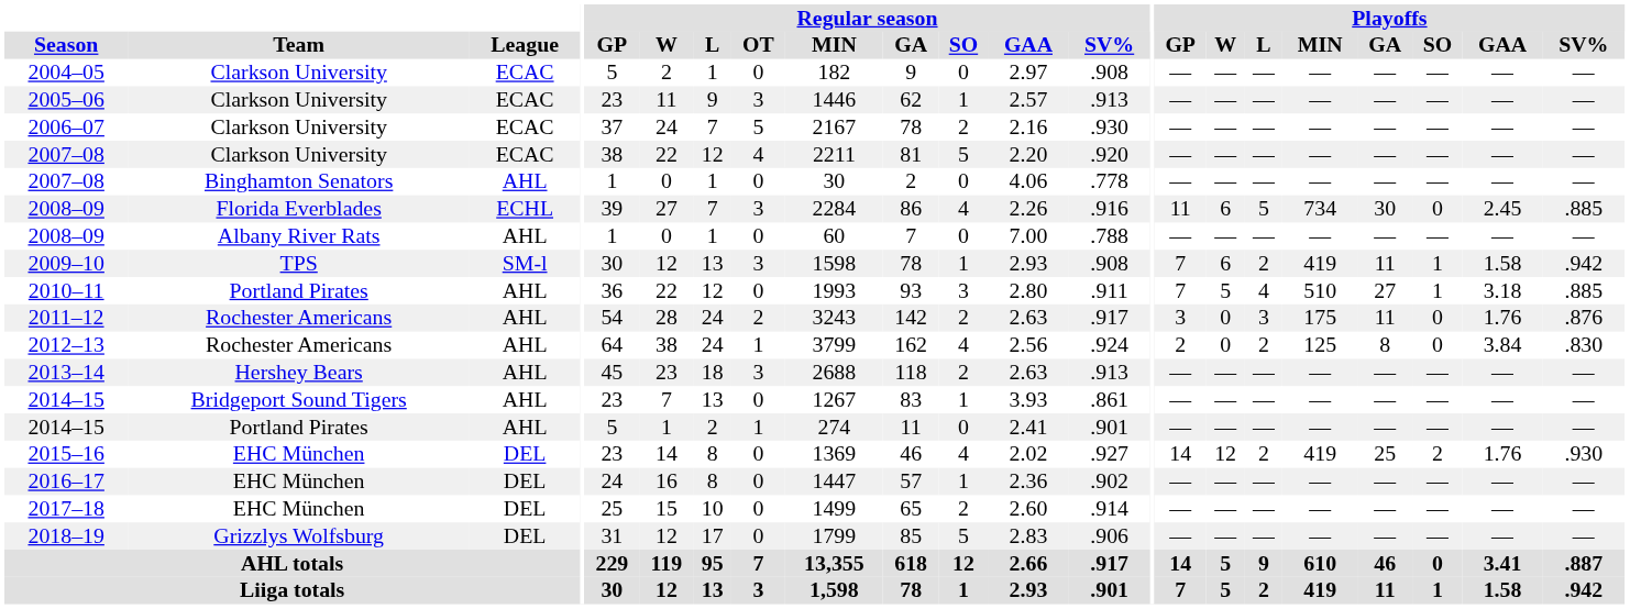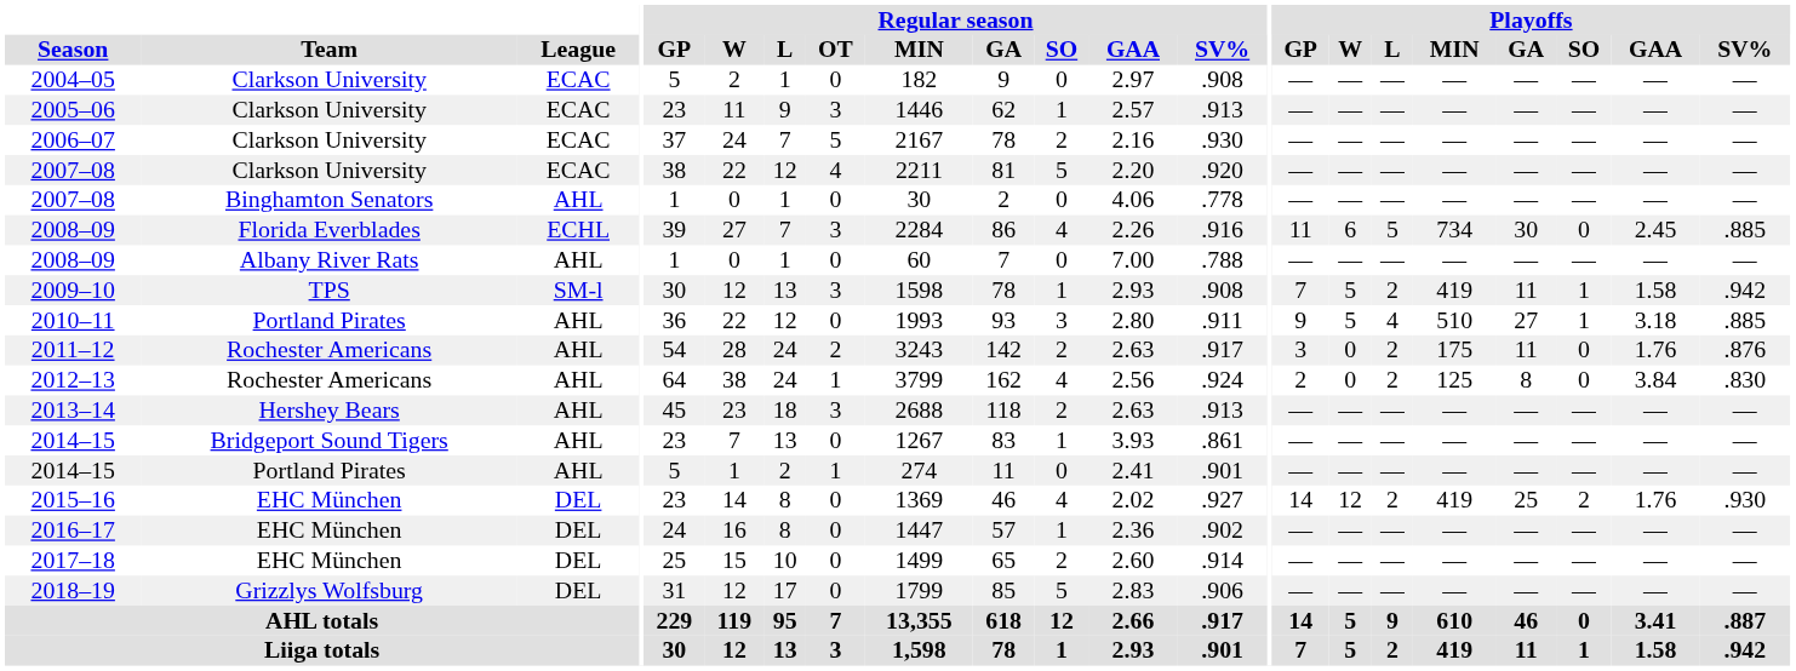2009–10 | Playoffs / W: 6 -> 5
2010–11 | Playoffs / GP: 7 -> 9
2011–12 | Playoffs / L: 3 -> 2
